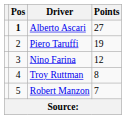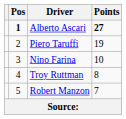Alberto Ascari | Points: normal -> bold
Nino Farina | Points: 12 -> 10
